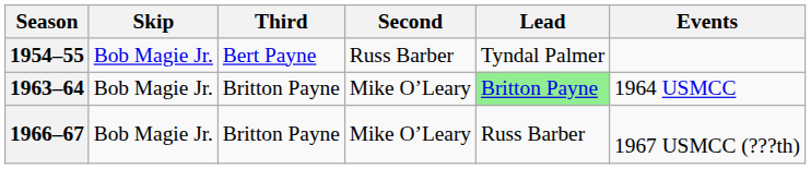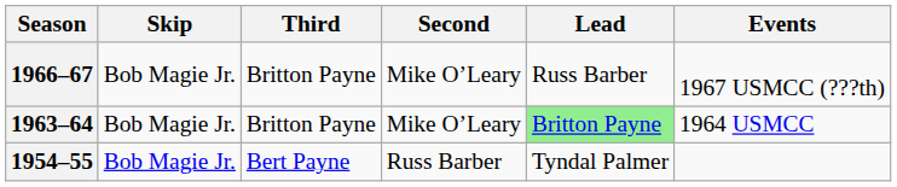rows swapped: 1954–55 <-> 1966–67
